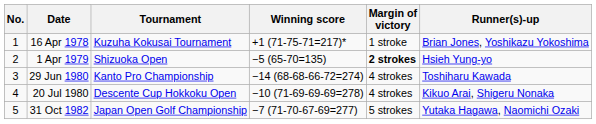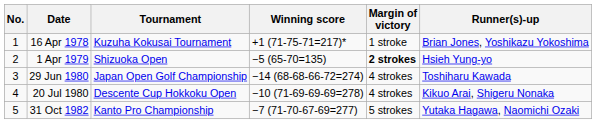29 Jun 1980 | Tournament: Kanto Pro Championship -> Japan Open Golf Championship
31 Oct 1982 | Tournament: Japan Open Golf Championship -> Kanto Pro Championship
